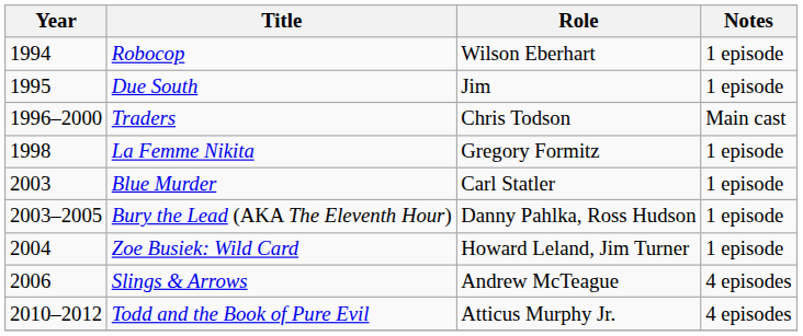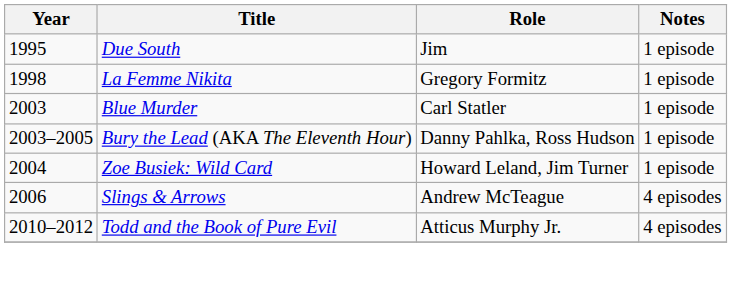- row: 1994 | Robocop | Wilson Eberhart | 1 episode
- row: 1996–2000 | Traders | Chris Todson | Main cast
